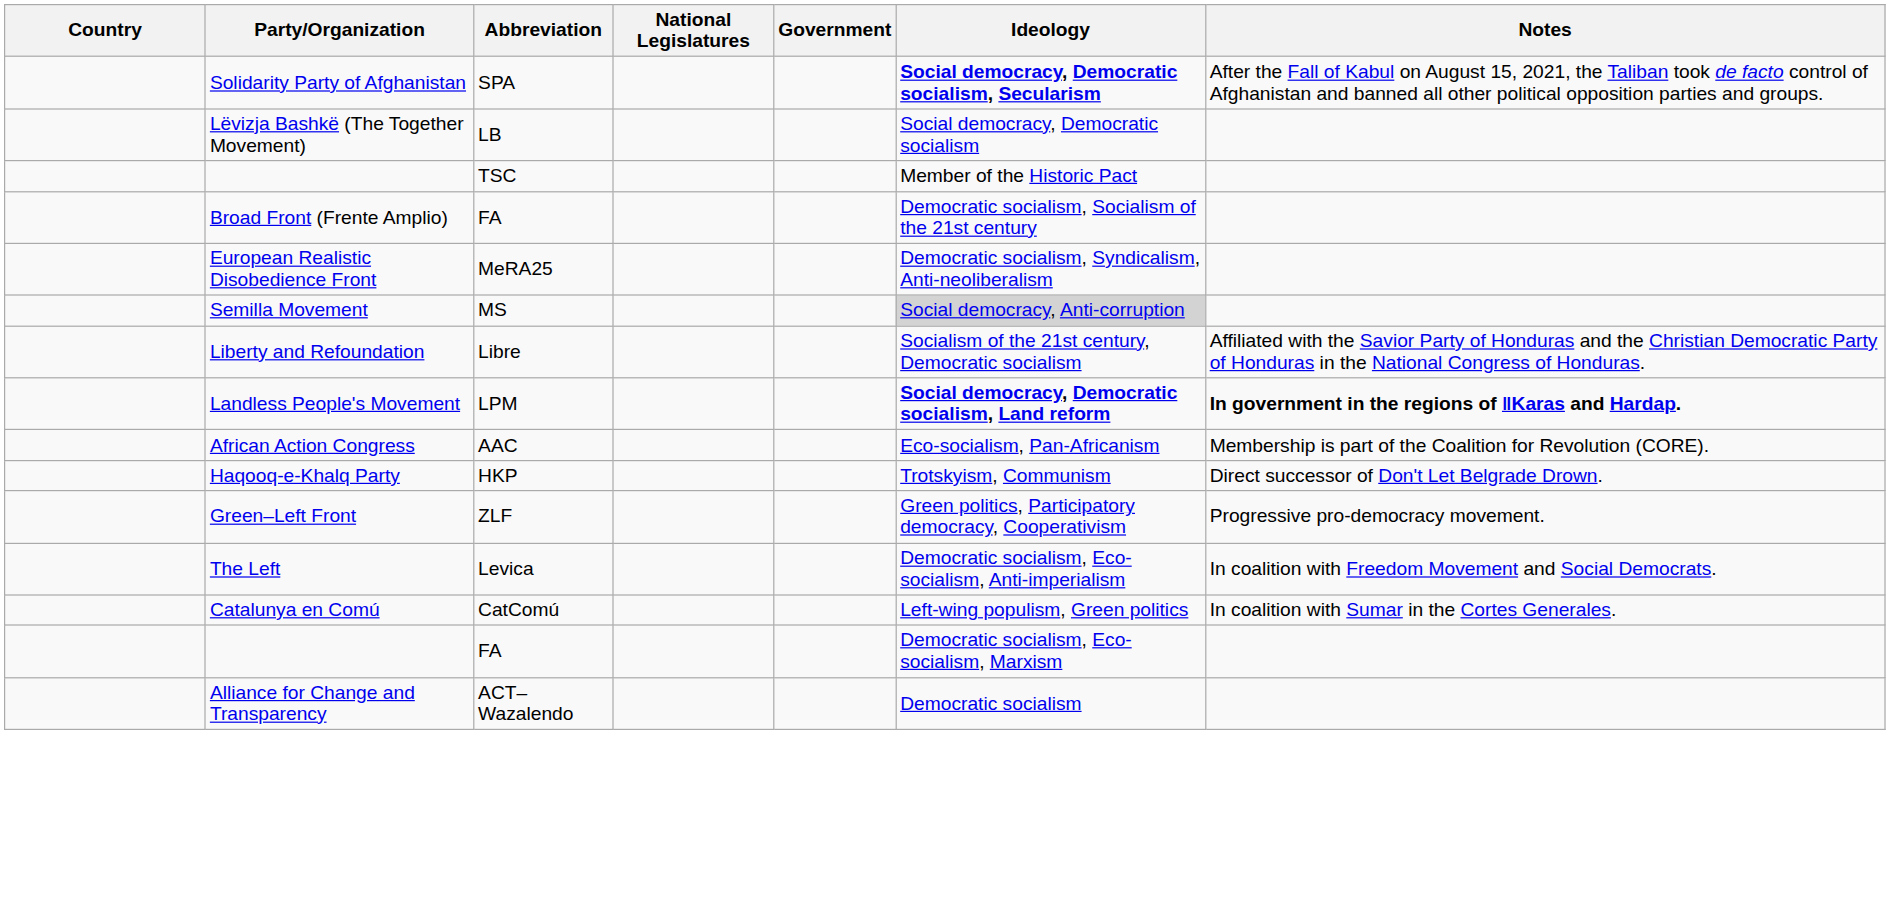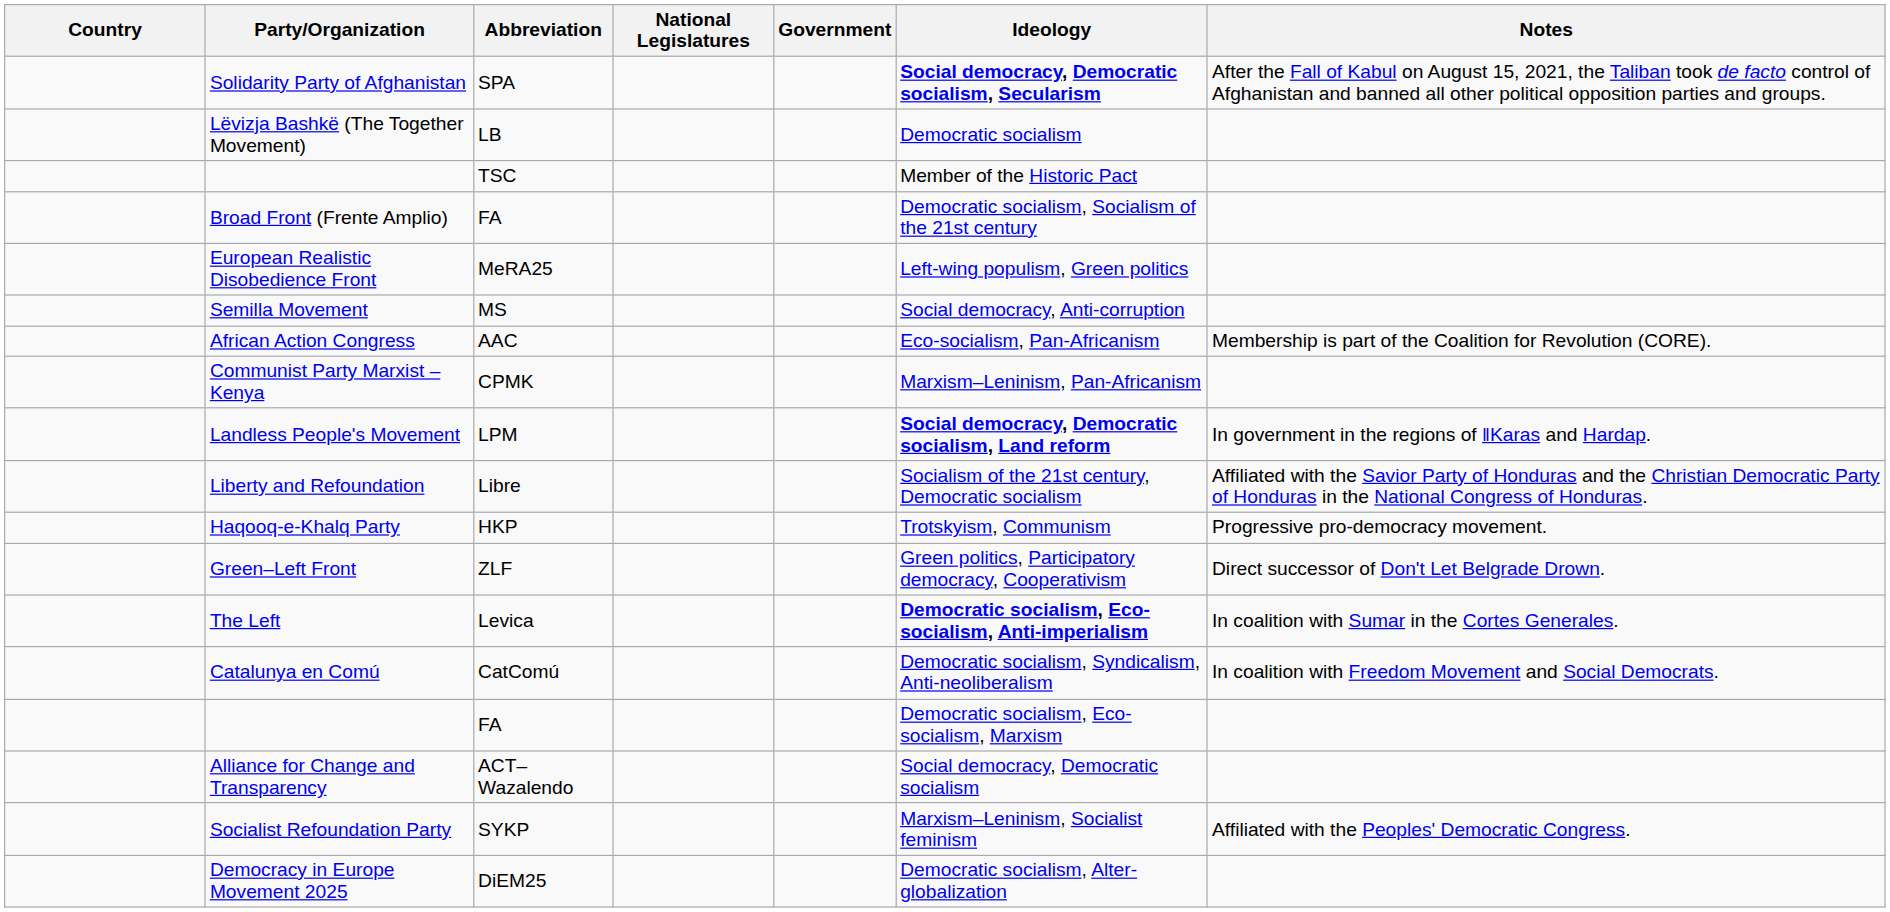Lëvizja Bashkë (The Together Movement) | Ideology: Social democracy, Democratic socialism -> Democratic socialism
European Realistic Disobedience Front | Ideology: Democratic socialism, Syndicalism, Anti-neoliberalism -> Left-wing populism, Green politics
Semilla Movement | Ideology: lightgrey background -> no background
rows swapped: Liberty and Refoundation <-> African Action Congress
+ row: Communist Party Marxist – Kenya | CPMK | Marxism–Leninism, Pan-Africanism
Landless People's Movement | Notes: bold -> normal
Haqooq-e-Khalq Party | Notes: Direct successor of Don't Let Belgrade Drown. -> Progressive pro-democracy movement.
Green–Left Front | Notes: Progressive pro-democracy movement. -> Direct successor of Don't Let Belgrade Drown.
The Left | Ideology: normal -> bold
The Left | Notes: In coalition with Freedom Movement and Social Democrats. -> In coalition with Sumar in the Cortes Generales.
Catalunya en Comú | Ideology: Left-wing populism, Green politics -> Democratic socialism, Syndicalism, Anti-neoliberalism
Catalunya en Comú | Notes: In coalition with Sumar in the Cortes Generales. -> In coalition with Freedom Movement and Social Democrats.
Alliance for Change and Transparency | Ideology: Democratic socialism -> Social democracy, Democratic socialism
+ row: Socialist Refoundation Party | SYKP | Marxism–Leninism, Socialist feminism | Affiliated with the Peoples' Democratic Congress.
+ row: Democracy in Europe Movement 2025 | DiEM25 | Democratic socialism, Alter-globalization
